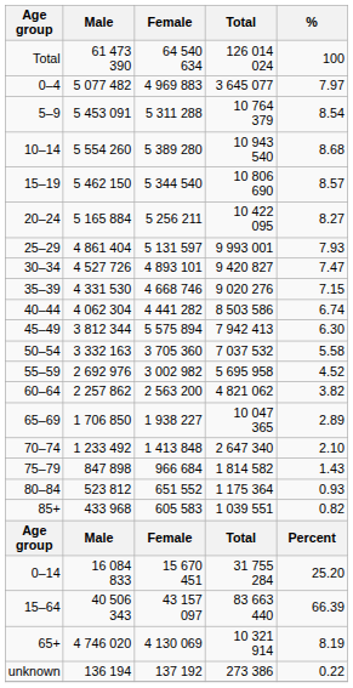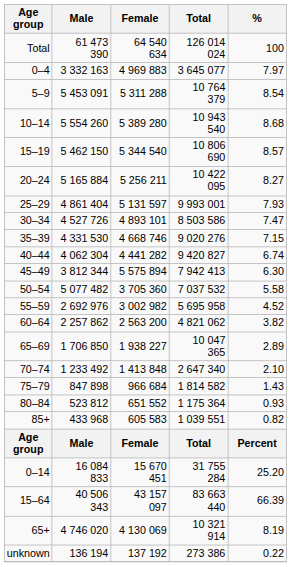0–4 | Male: 5 077 482 -> 3 332 163
30–34 | Total: 9 420 827 -> 8 503 586
40–44 | Total: 8 503 586 -> 9 420 827
50–54 | Male: 3 332 163 -> 5 077 482
